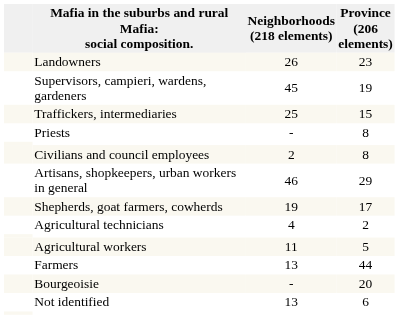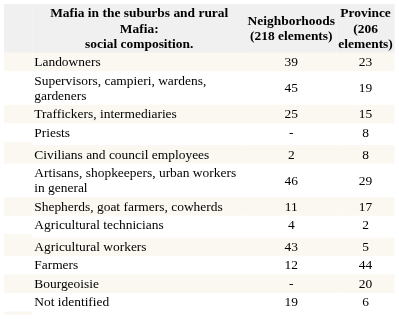Landowners | Neighborhoods (218 elements): 26 -> 39
Shepherds, goat farmers, cowherds | Neighborhoods (218 elements): 19 -> 11
Agricultural workers | Neighborhoods (218 elements): 11 -> 43
Farmers | Neighborhoods (218 elements): 13 -> 12
Not identified | Neighborhoods (218 elements): 13 -> 19
